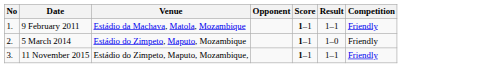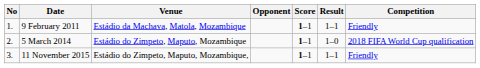5 March 2014 | Competition: Friendly -> 2018 FIFA World Cup qualification
